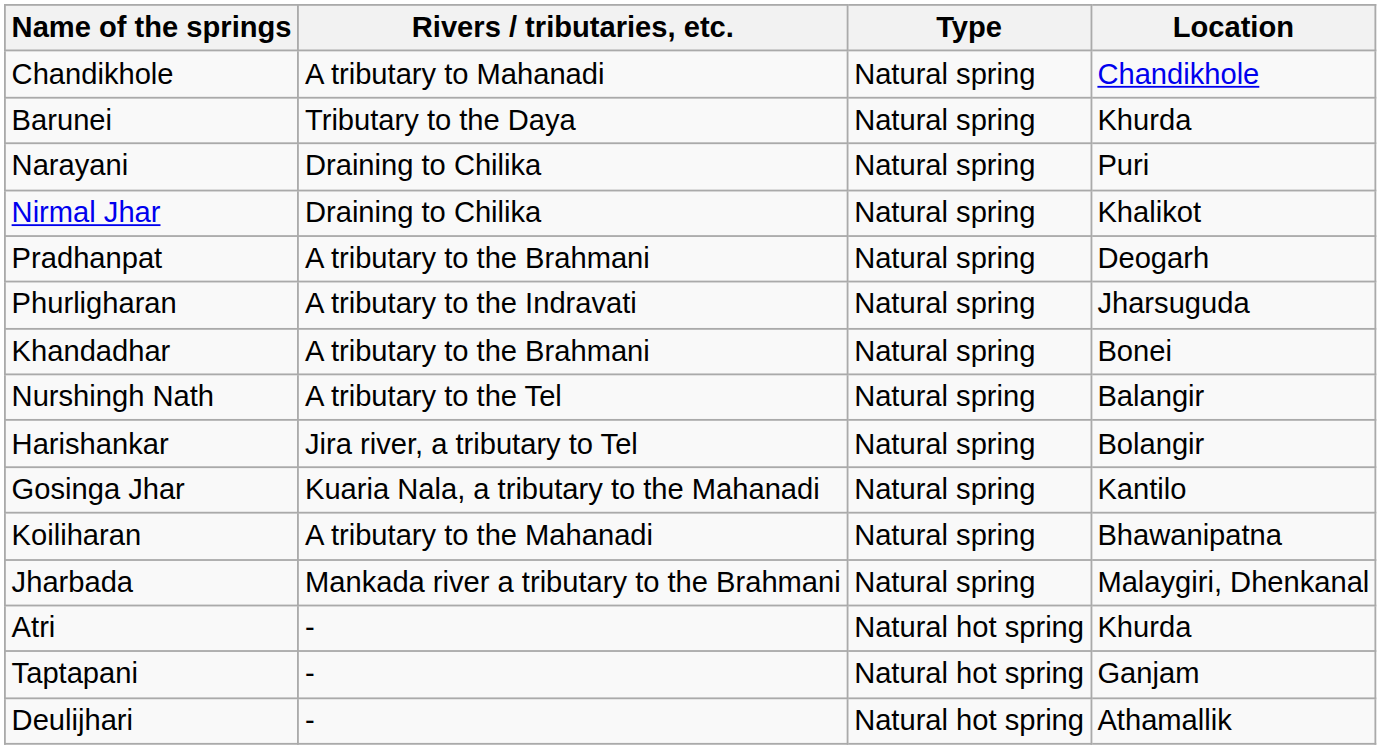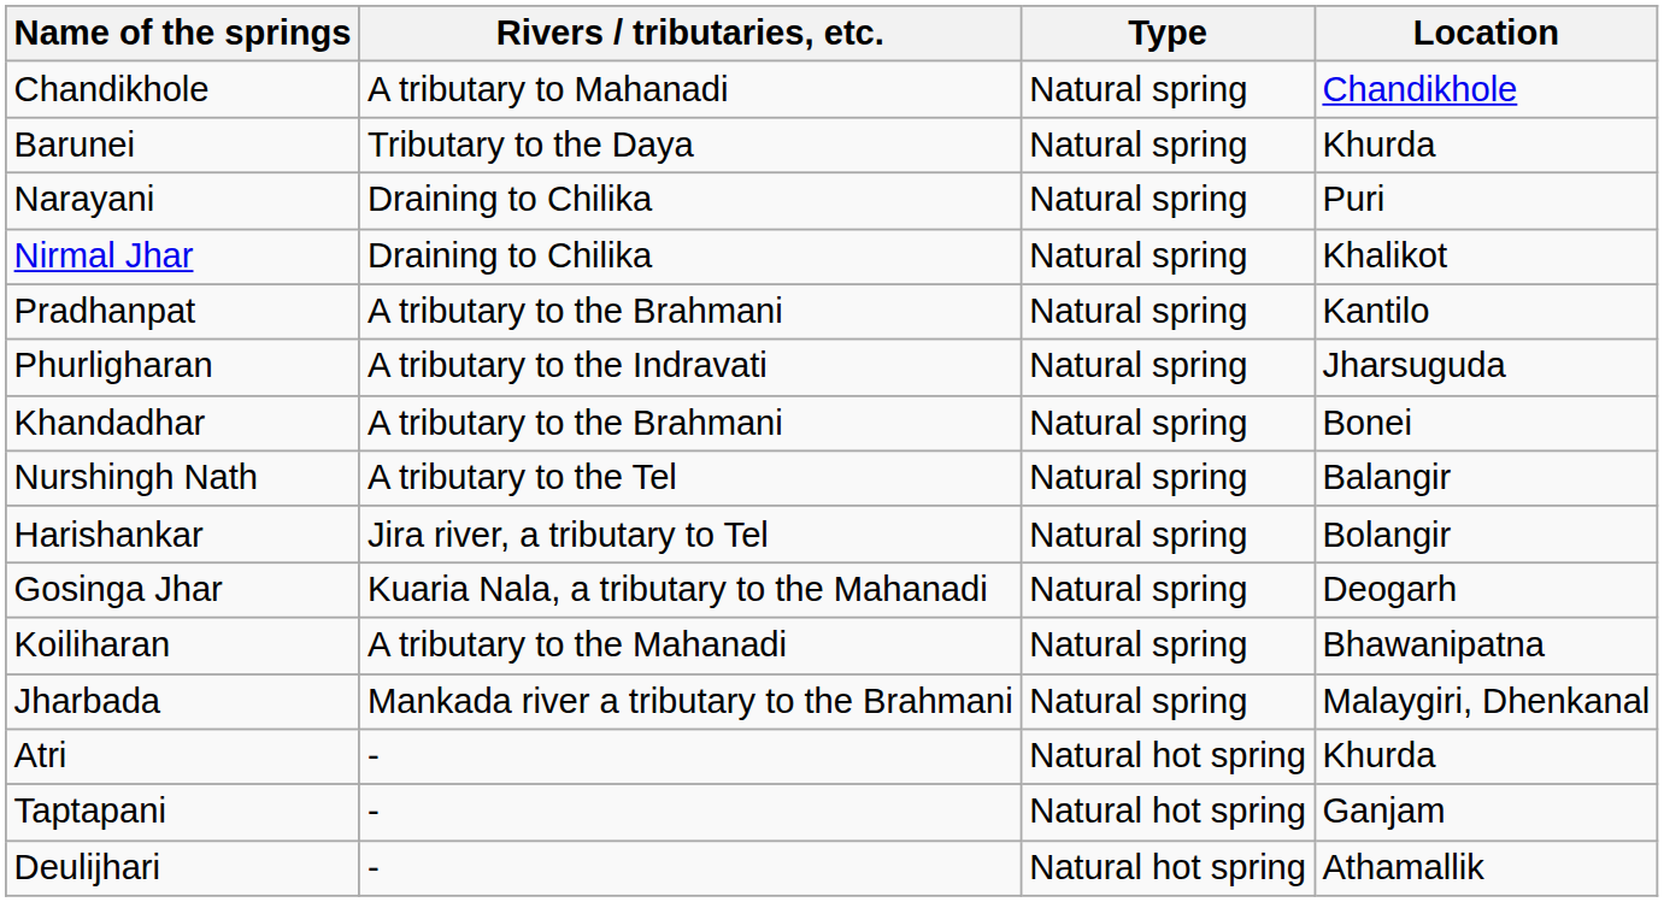Pradhanpat | Location: Deogarh -> Kantilo
Gosinga Jhar | Location: Kantilo -> Deogarh
